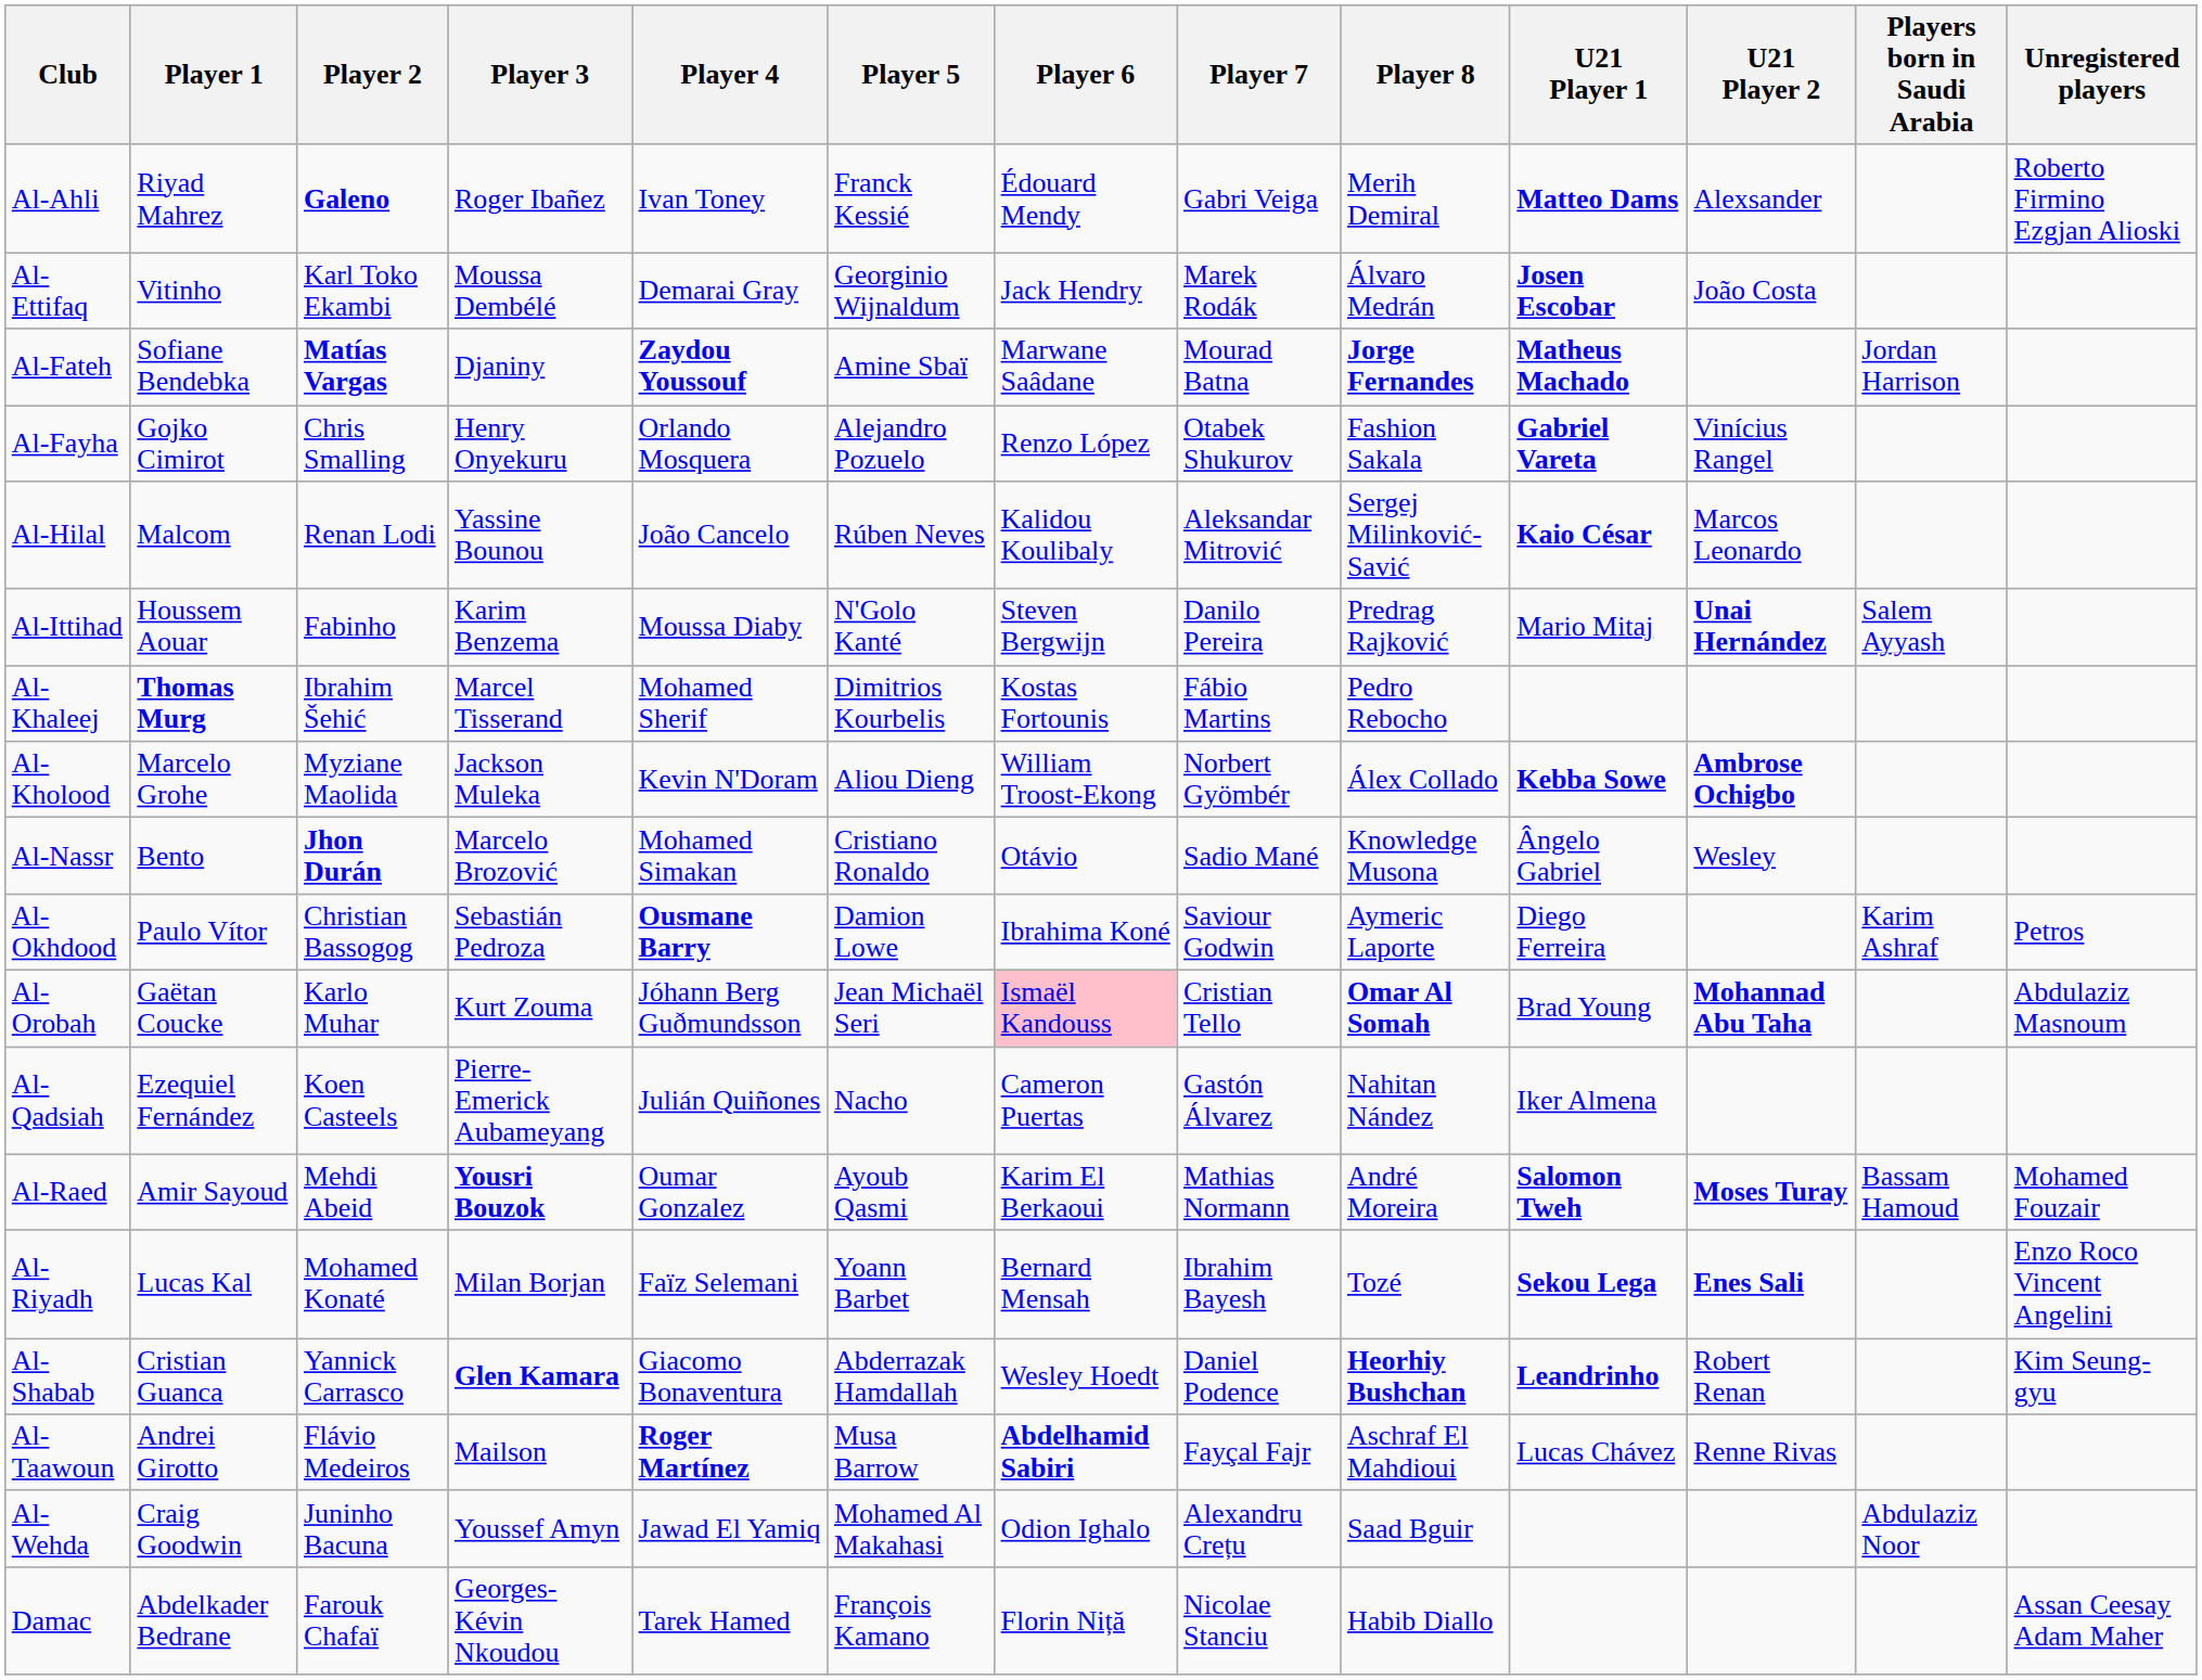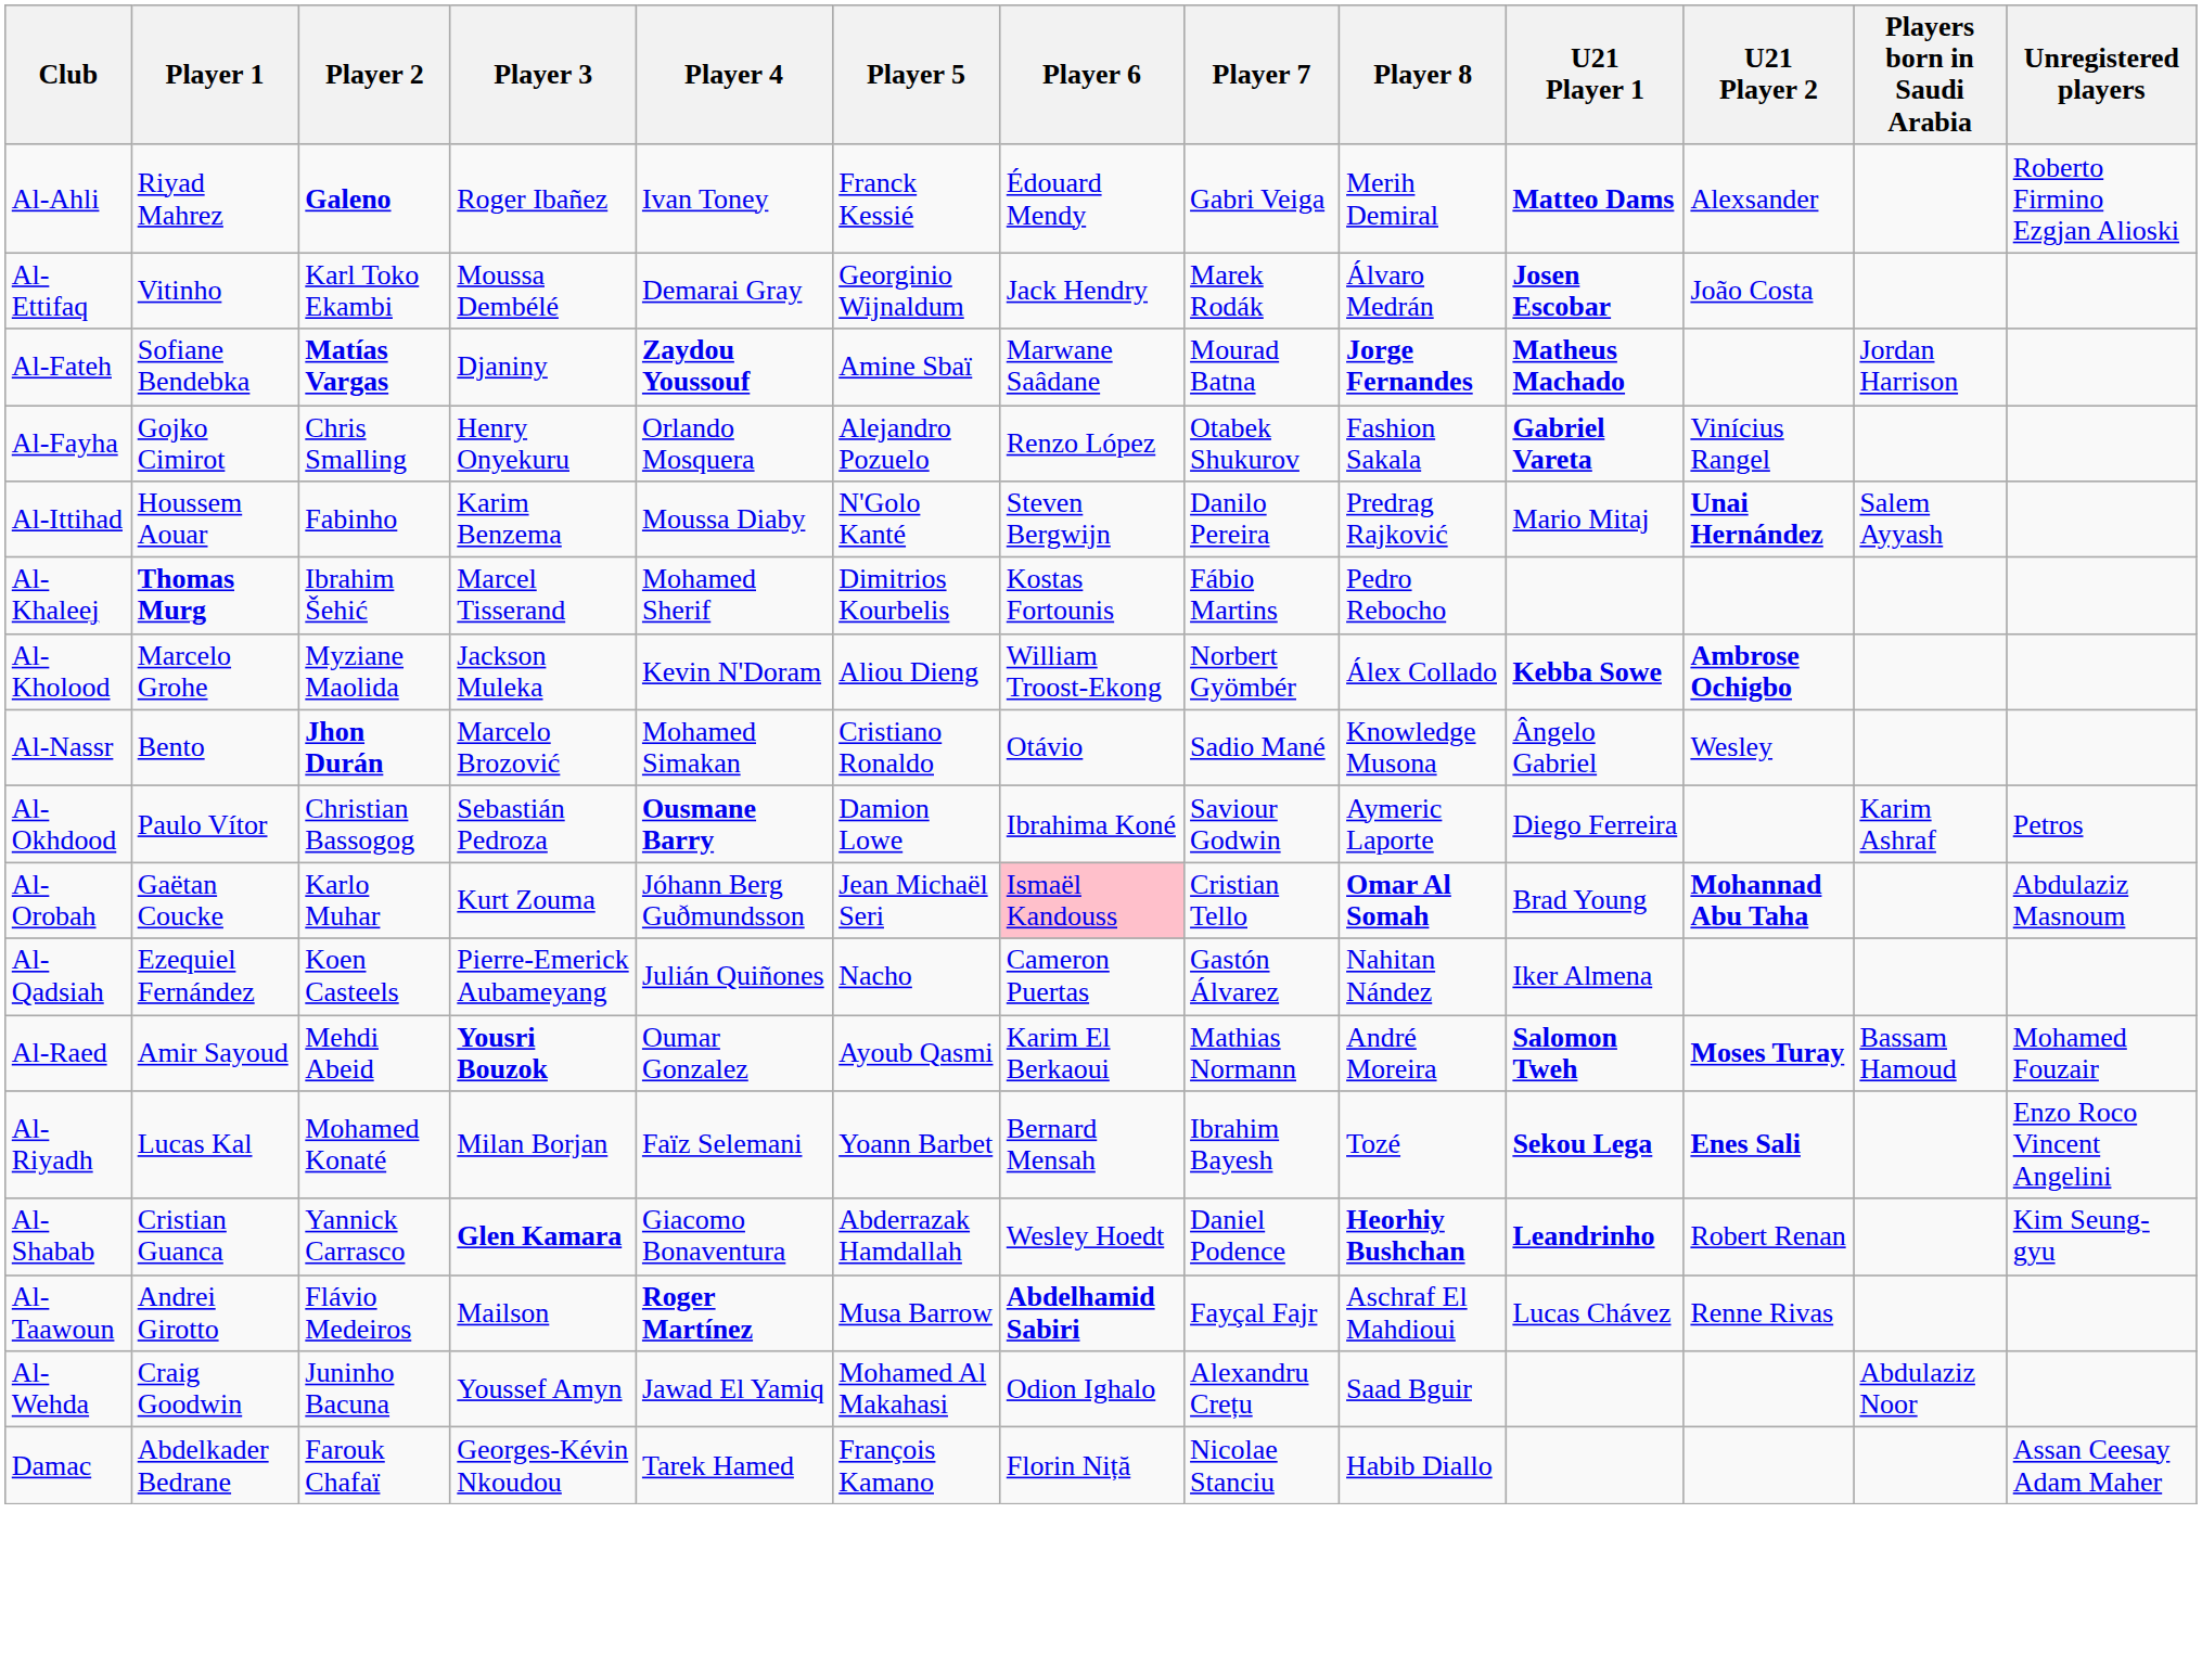- row: Al-Hilal | Malcom | Renan Lodi | Yassine Bounou | João Cancelo | Rúben Neves | Kalidou Koulibaly | Aleksandar Mitrović | Sergej Milinković-Savić | Kaio César | Marcos Leonardo
